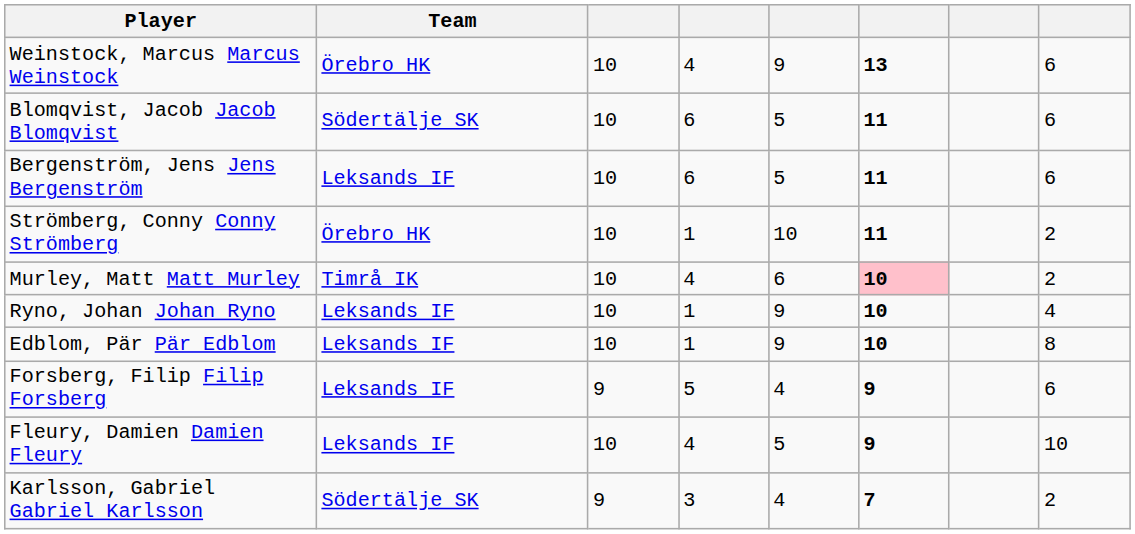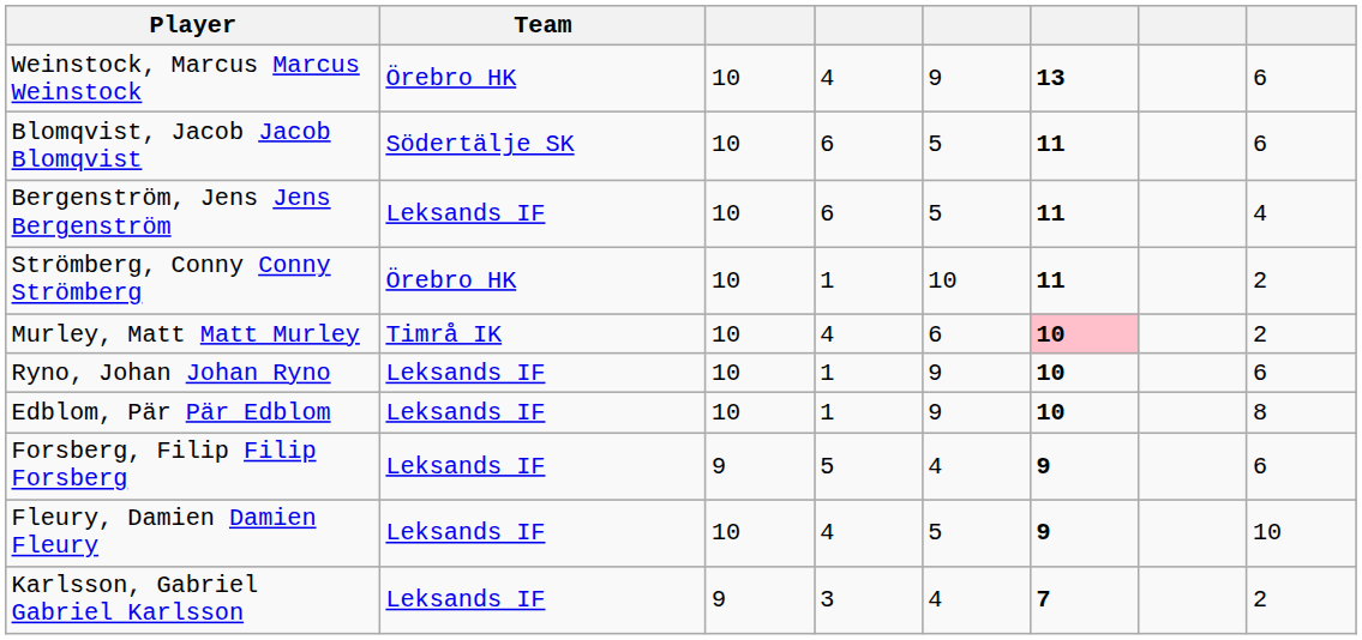Bergenström, Jens Jens Bergenström | column 8: 6 -> 4
Ryno, Johan Johan Ryno | column 8: 4 -> 6
Karlsson, Gabriel Gabriel Karlsson | Team: Södertälje SK -> Leksands IF
